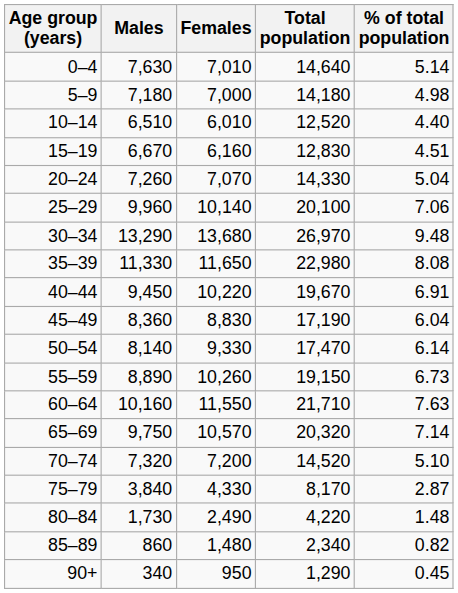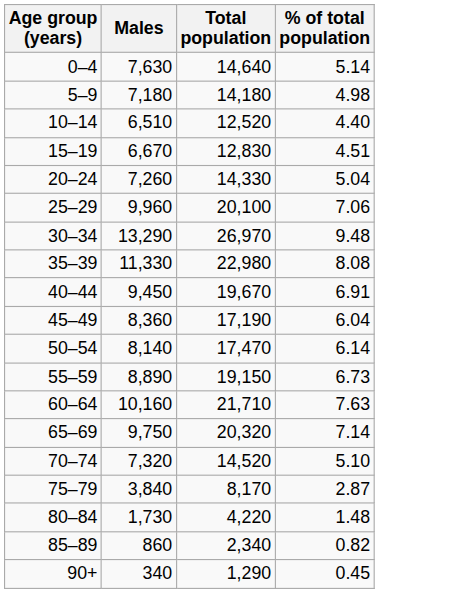- column: Females | 7,010 | 7,000 | 6,010 | 6,160 | 7,070 | 10,140 | 13,680 | 11,650 | 10,220 | 8,830 | 9,330 | 10,260 | 11,550 | 10,570 | 7,200 | 4,330 | 2,490 | 1,480 | 950
